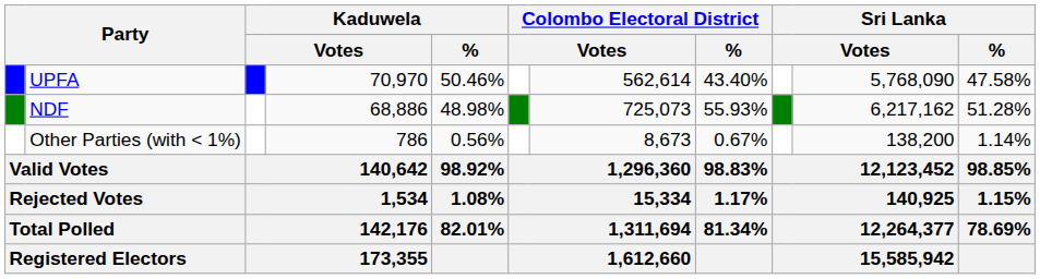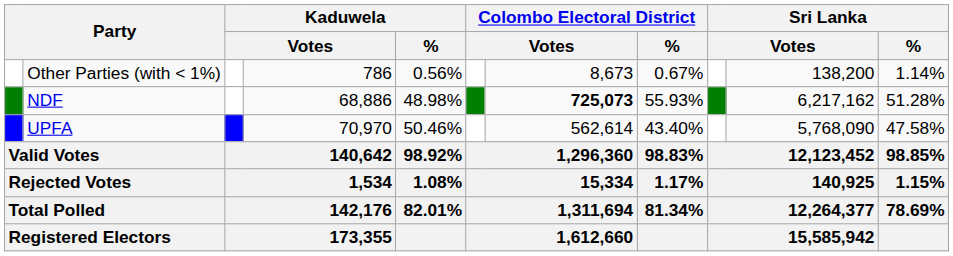rows swapped: UPFA <-> Other Parties (with < 1%)
NDF | column 7: normal -> bold
